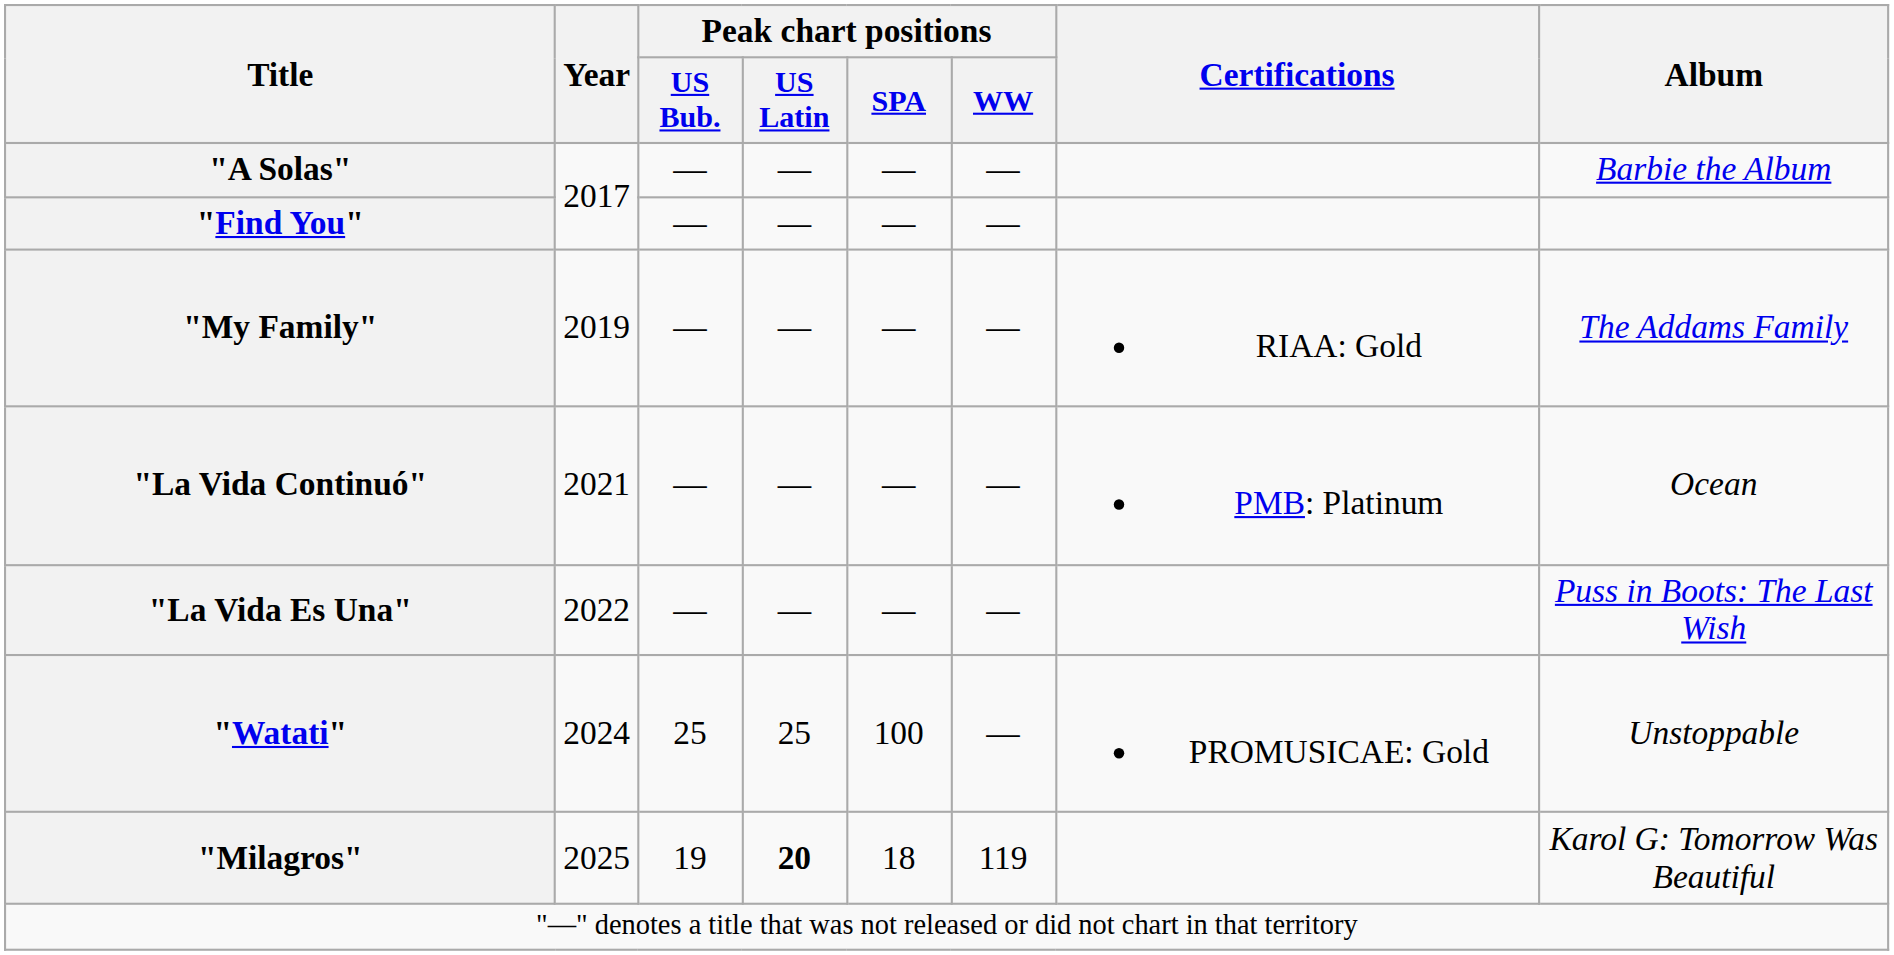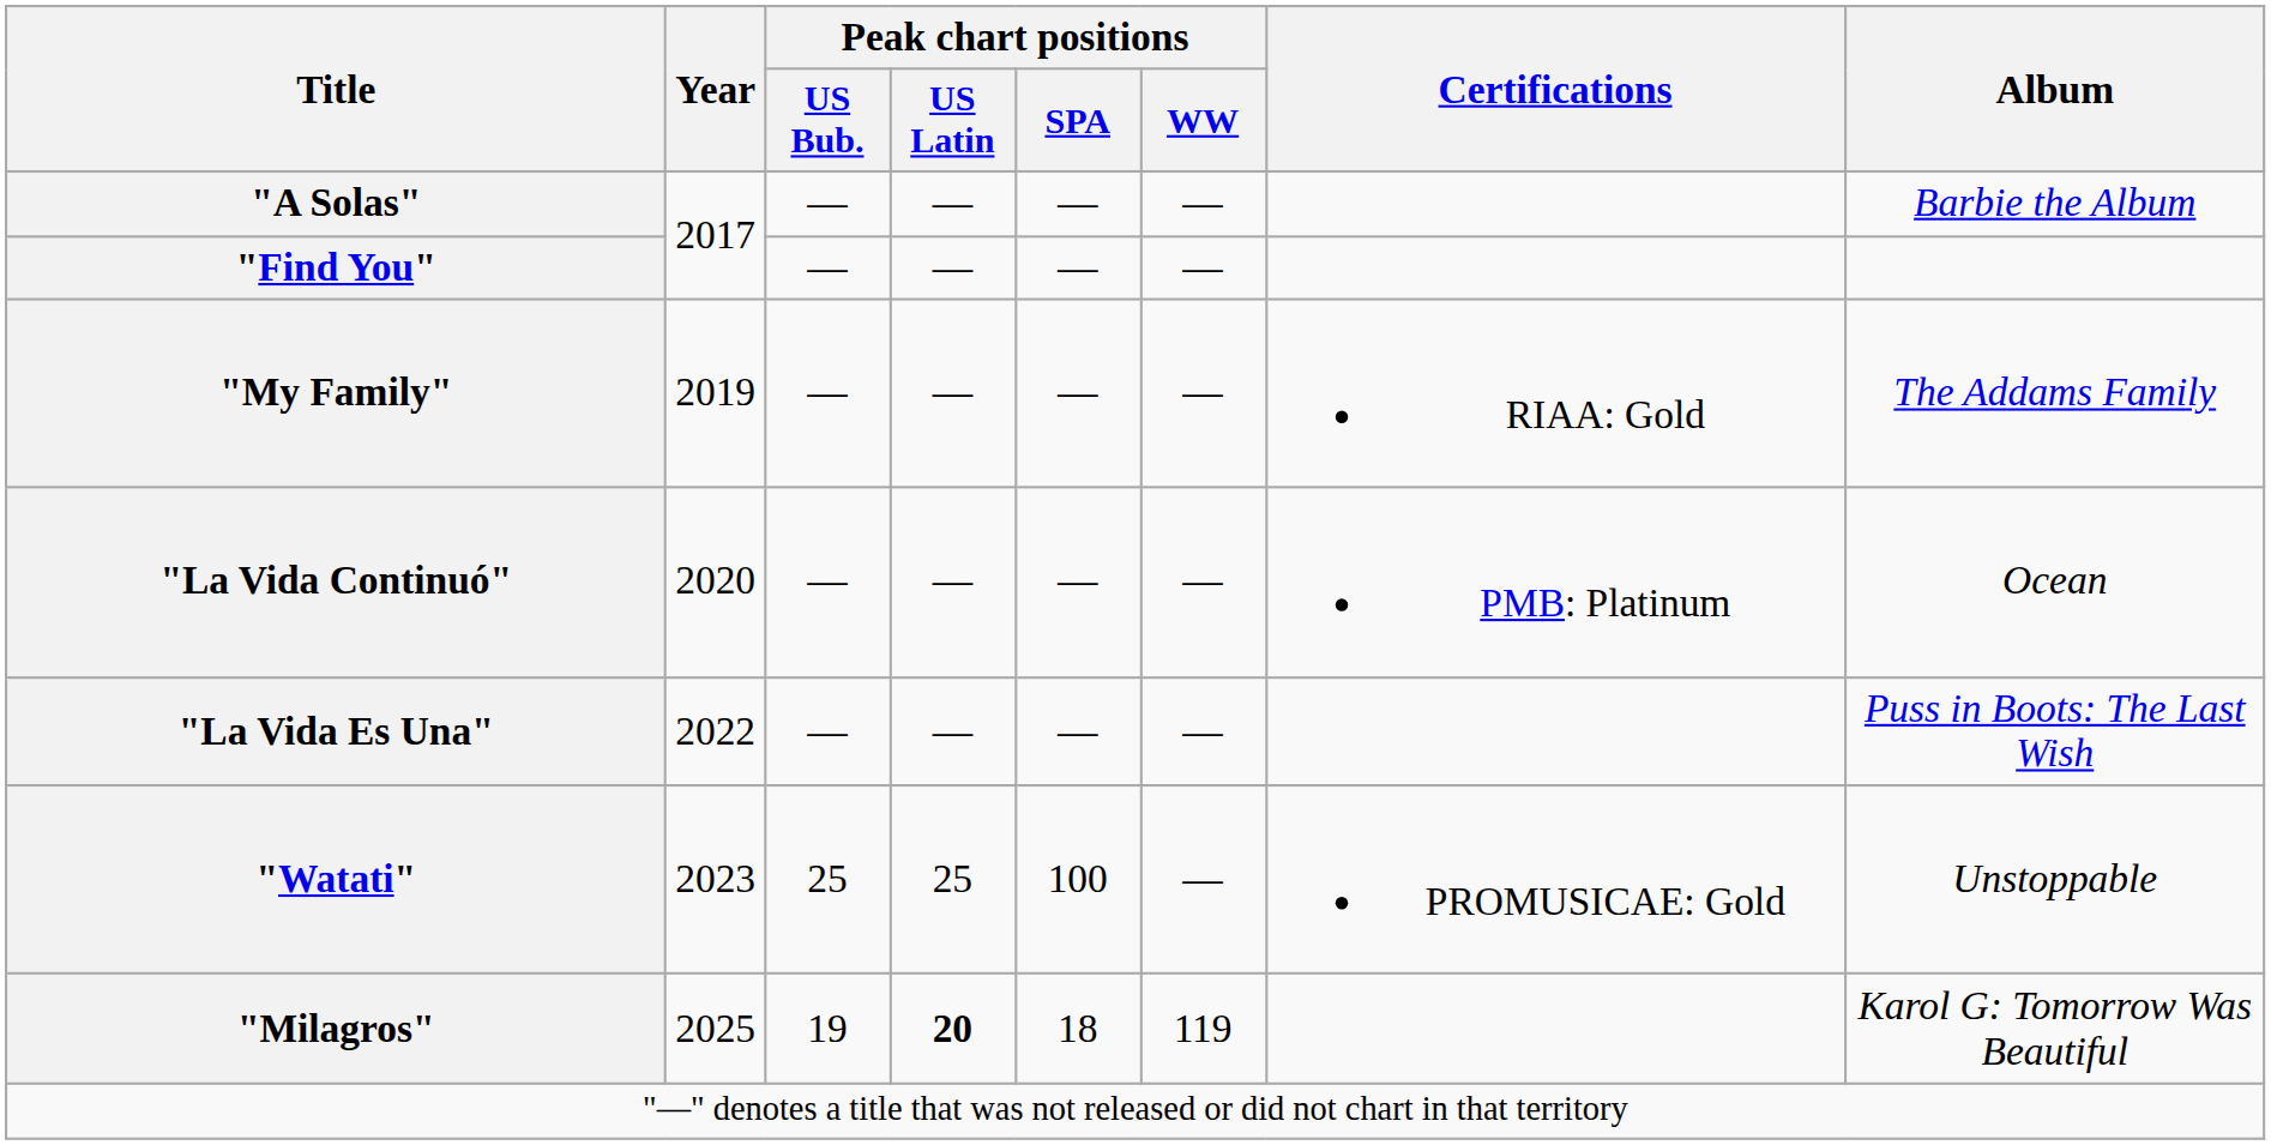"La Vida Continuó" | Year: 2021 -> 2020
"Watati" | Year: 2024 -> 2023
